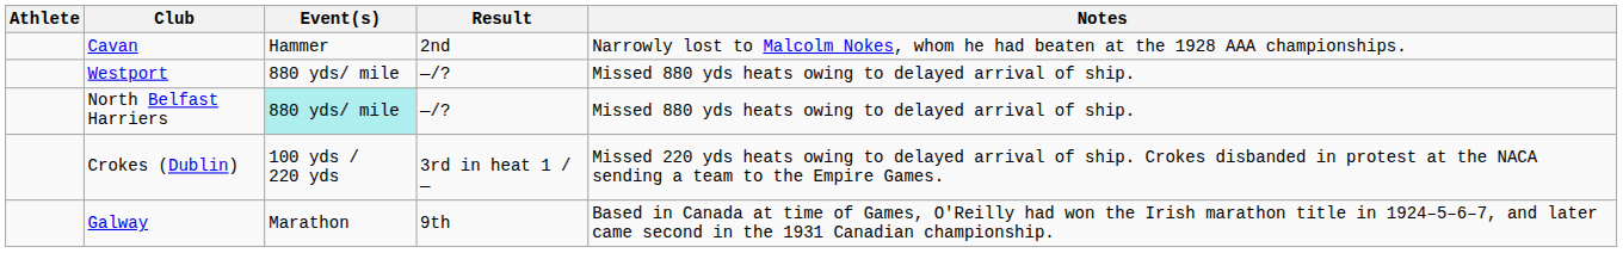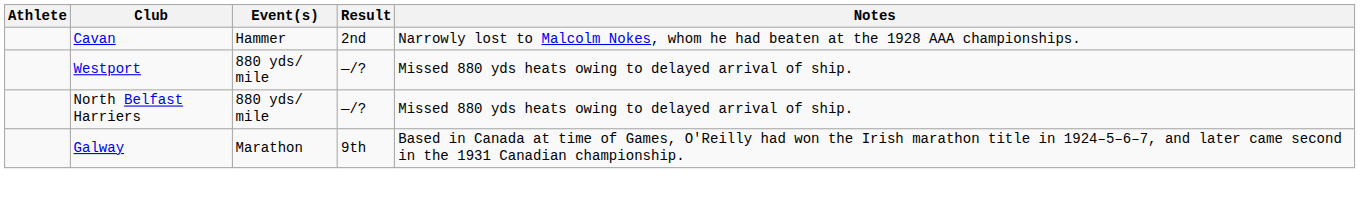North Belfast Harriers | Event(s): paleturquoise background -> no background
- row: Crokes (Dublin) | 100 yds / 220 yds | 3rd in heat 1 / — | Missed 220 yds heats owing to delayed arrival of ship. Crokes disbanded in protest at the NACA sending a team to the Empire Games.
